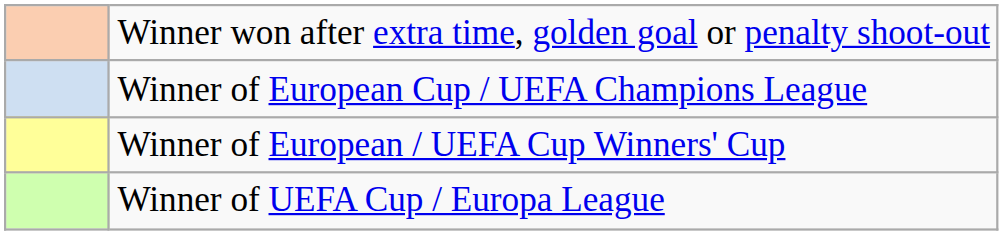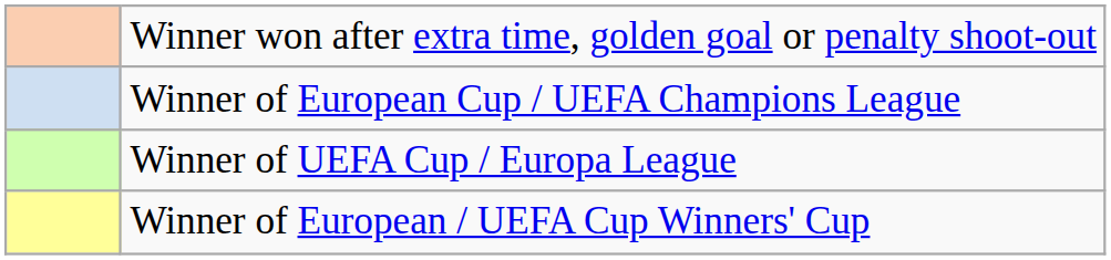rows swapped: Winner of European / UEFA Cup Winners' Cup <-> Winner of UEFA Cup / Europa League
